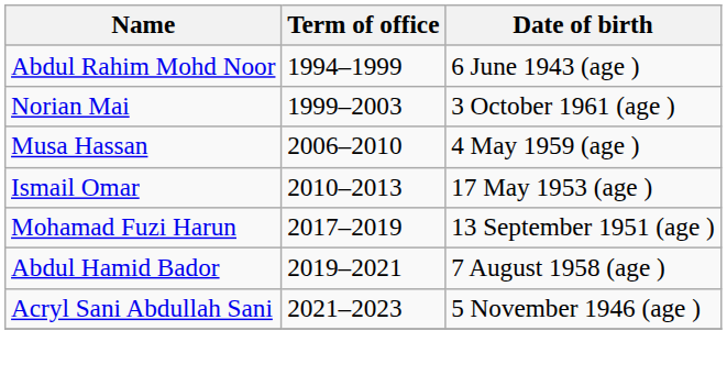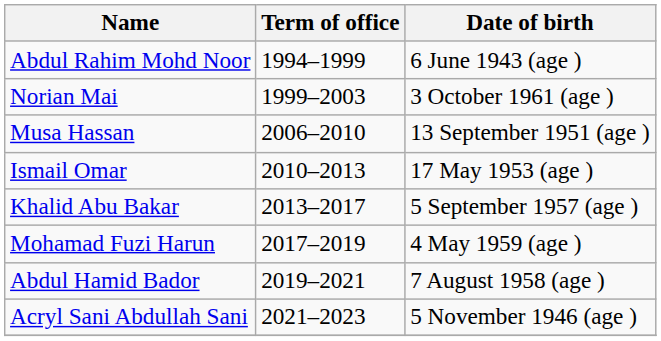Musa Hassan | Date of birth: 4 May 1959 (age ) -> 13 September 1951 (age )
+ row: Khalid Abu Bakar | 2013–2017 | 5 September 1957 (age )
Mohamad Fuzi Harun | Date of birth: 13 September 1951 (age ) -> 4 May 1959 (age )
